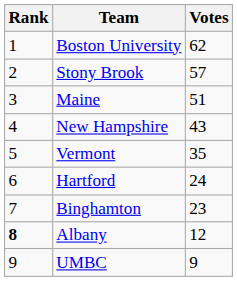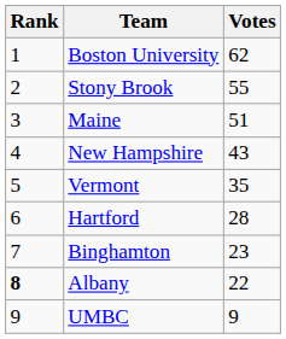Stony Brook | Votes: 57 -> 55
Hartford | Votes: 24 -> 28
Albany | Votes: 12 -> 22
